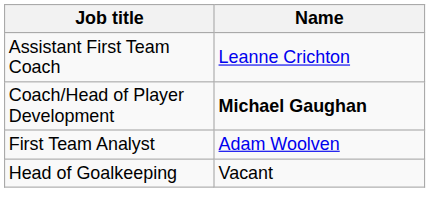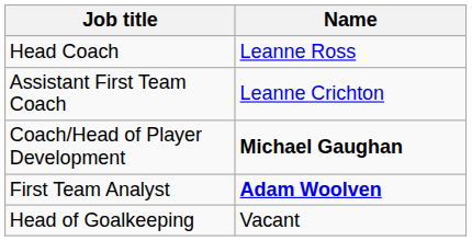+ row: Head Coach | Leanne Ross
First Team Analyst | Name: normal -> bold
